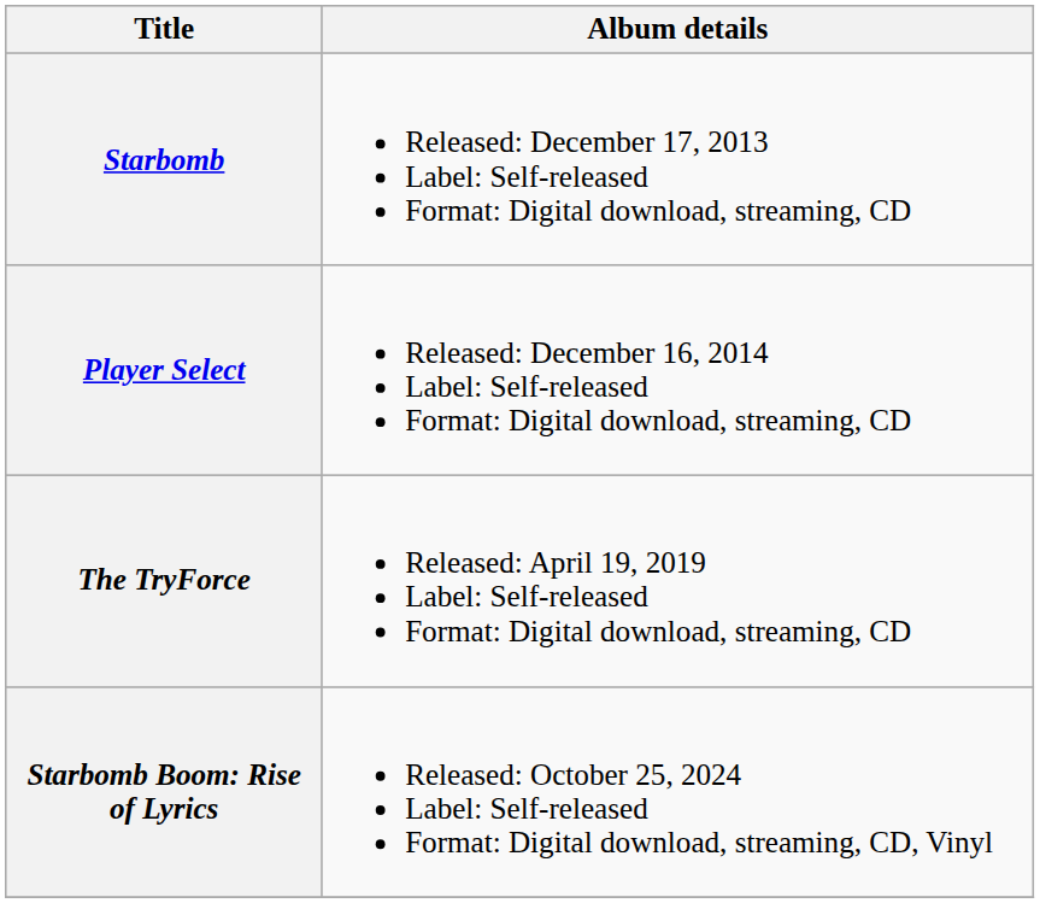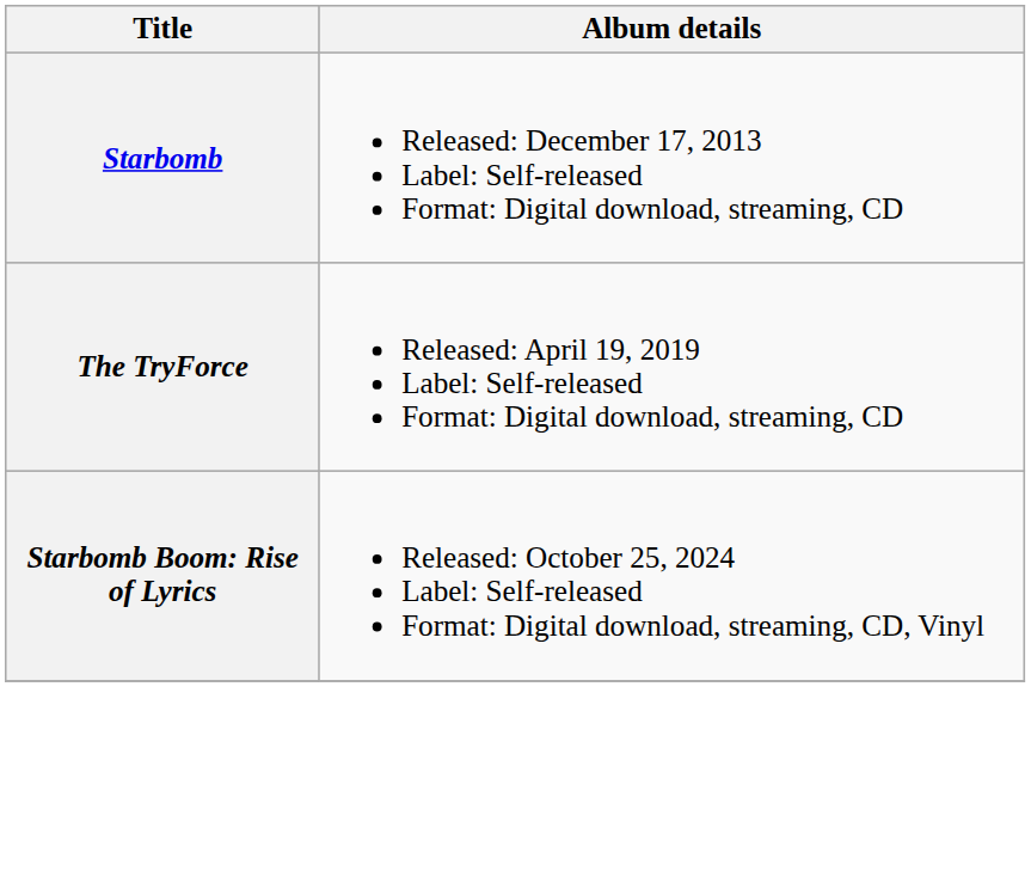- row: Player Select | Released: December 16, 2014 Label: Self-released Format: Digital download, streaming, CD
